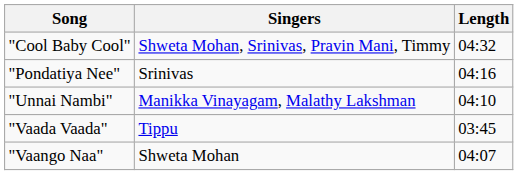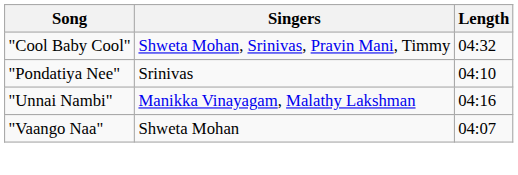"Pondatiya Nee" | Length: 04:16 -> 04:10
"Unnai Nambi" | Length: 04:10 -> 04:16
- row: "Vaada Vaada" | Tippu | 03:45
